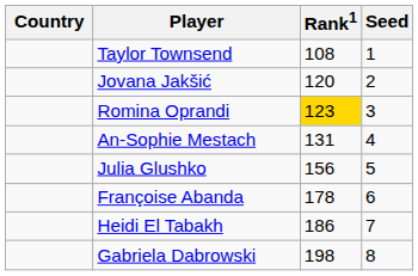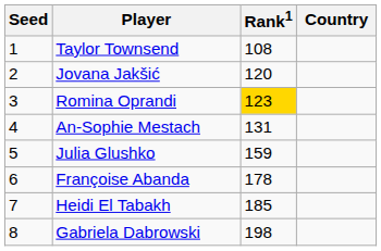columns swapped: Country <-> Seed
Julia Glushko | Rank1: 156 -> 159
Heidi El Tabakh | Rank1: 186 -> 185
